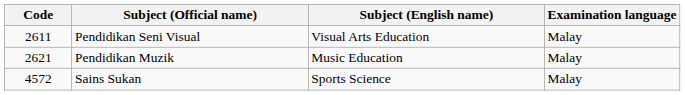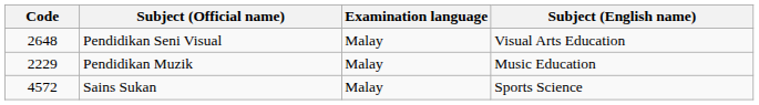columns swapped: Subject (English name) <-> Examination language
Pendidikan Seni Visual | Code: 2611 -> 2648
Pendidikan Muzik | Code: 2621 -> 2229
